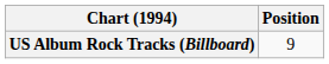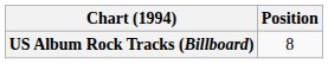US Album Rock Tracks (Billboard) | Position: 9 -> 8
